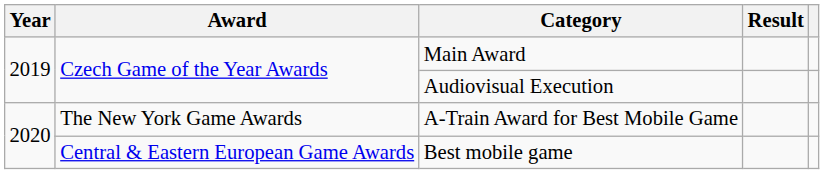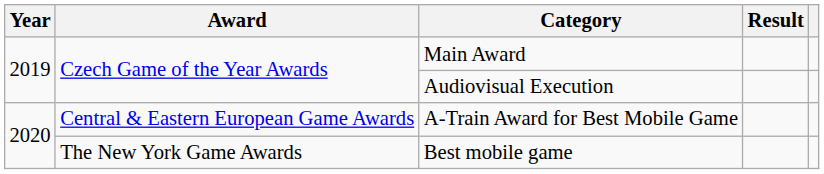A-Train Award for Best Mobile Game | Award: The New York Game Awards -> Central & Eastern European Game Awards
Best mobile game | Award: Central & Eastern European Game Awards -> The New York Game Awards
